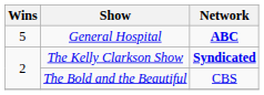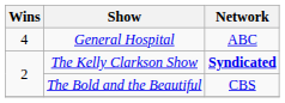General Hospital | Wins: 5 -> 4
General Hospital | Network: bold -> normal
